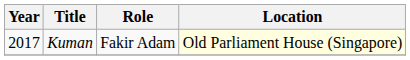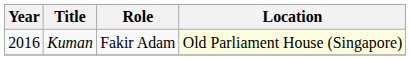Kuman | Year: 2017 -> 2016
